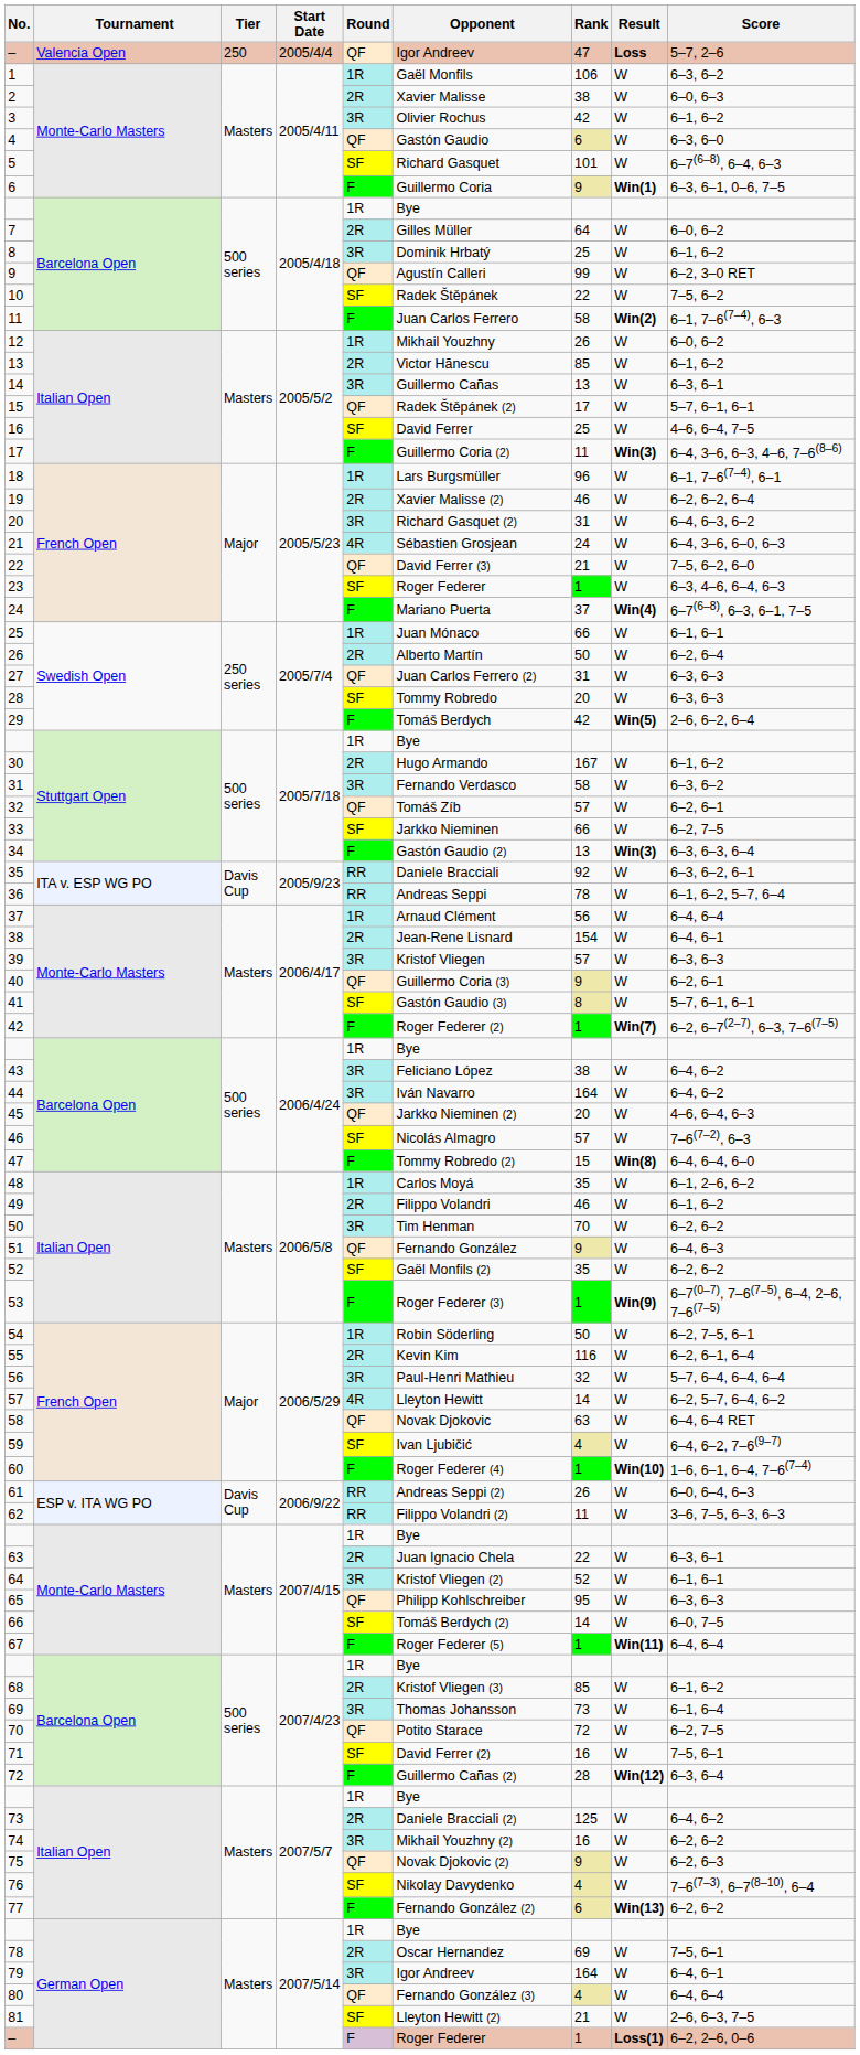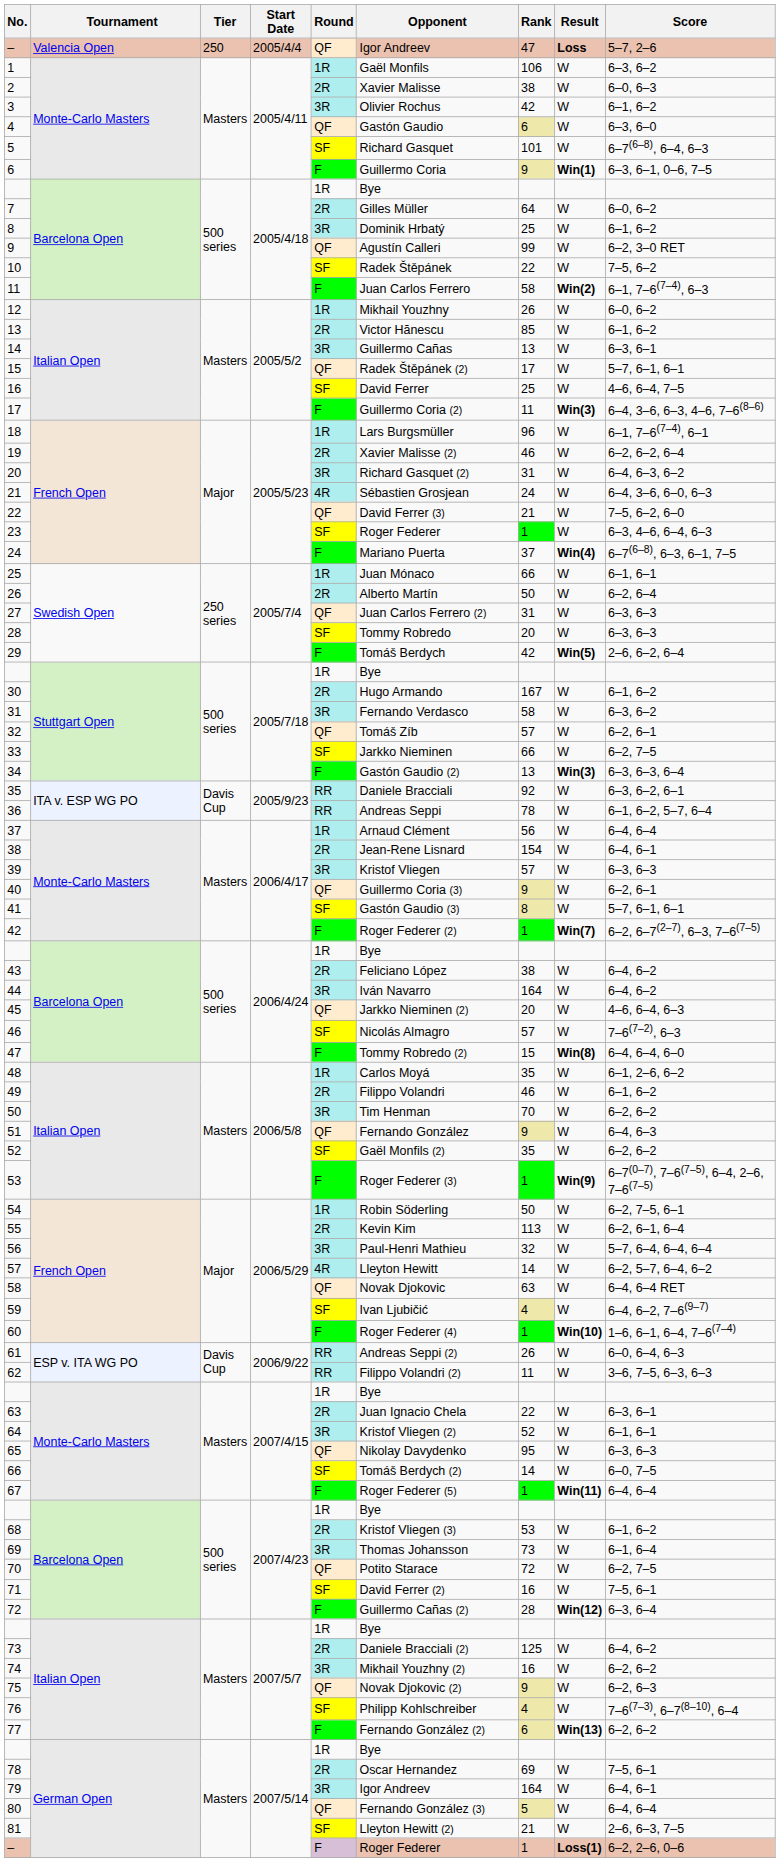43 | Round: 3R -> 2R
55 | Rank: 116 -> 113
65 | Opponent: Philipp Kohlschreiber -> Nikolay Davydenko
68 | Rank: 85 -> 53
76 | Opponent: Nikolay Davydenko -> Philipp Kohlschreiber
80 | Rank: 4 -> 5
